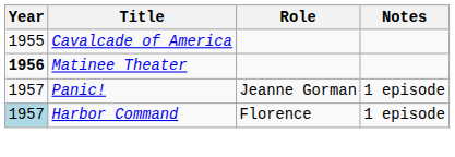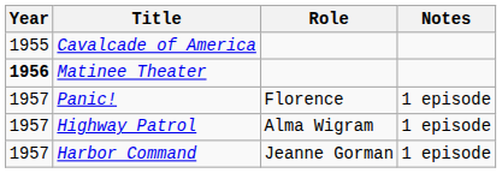Panic! | Role: Jeanne Gorman -> Florence
+ row: 1957 | Highway Patrol | Alma Wigram | 1 episode
Harbor Command | Year: lightblue background -> no background
Harbor Command | Role: Florence -> Jeanne Gorman
